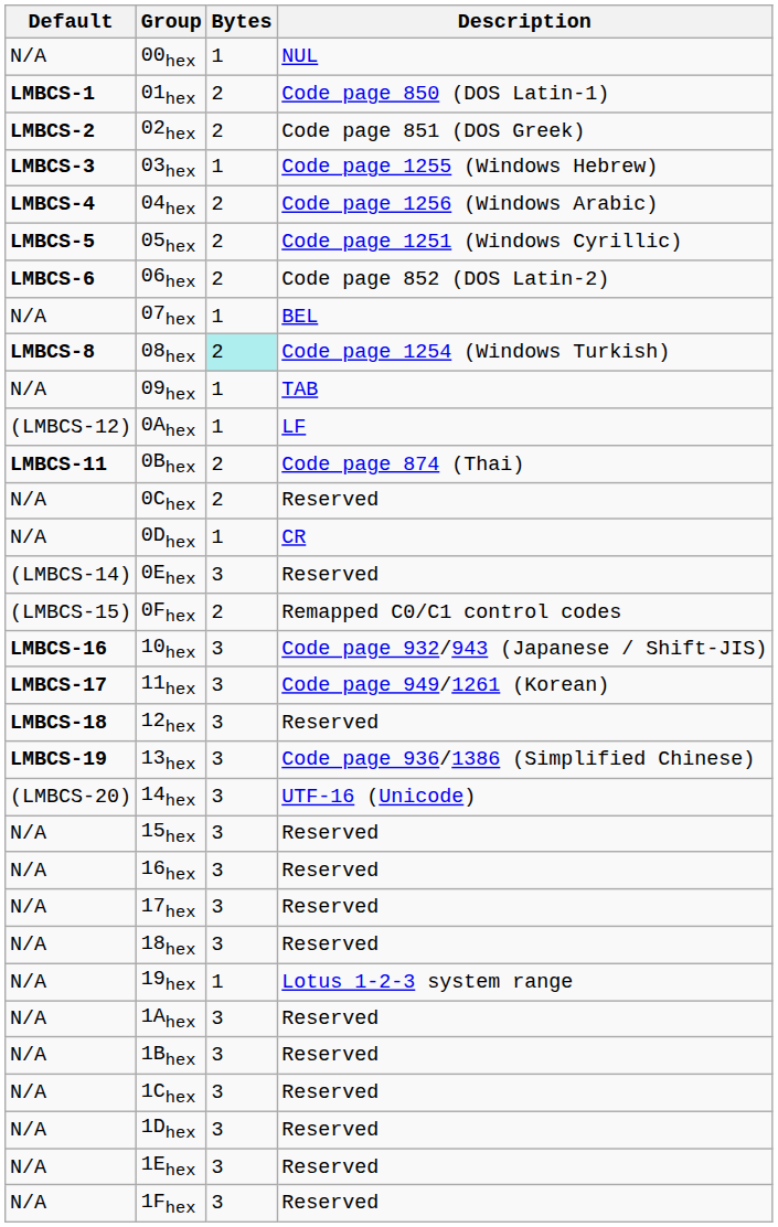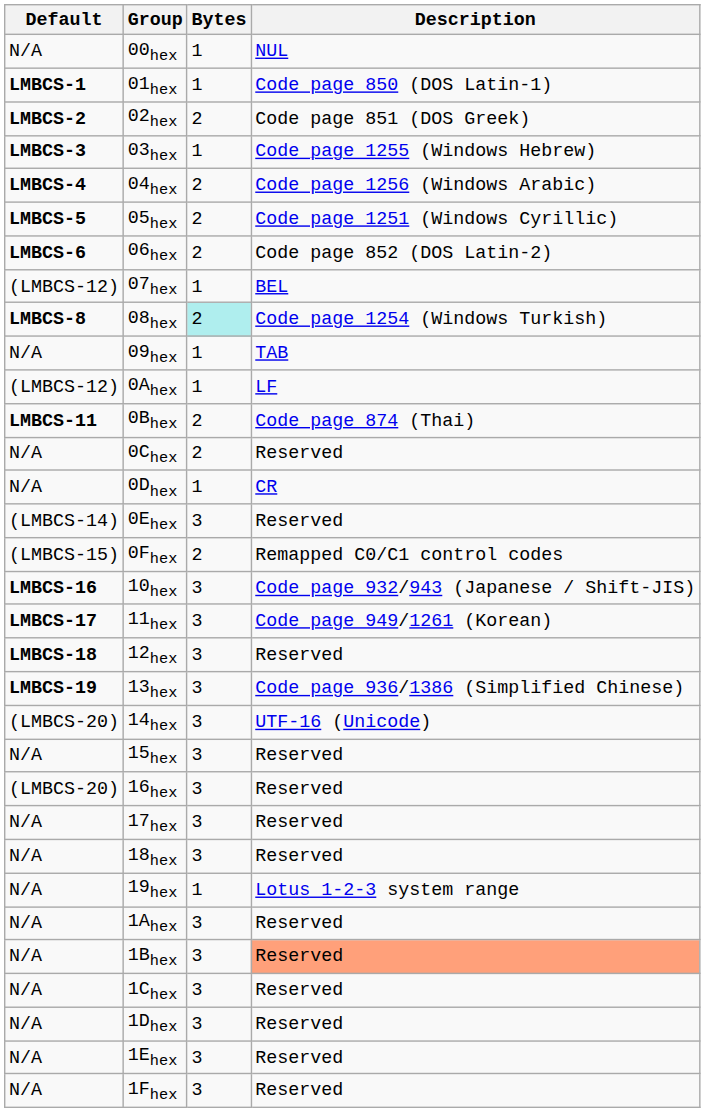01hex | Bytes: 2 -> 1
07hex | Default: N/A -> (LMBCS-12)
16hex | Default: N/A -> (LMBCS-20)
1Bhex | Description: no background -> lightsalmon background
